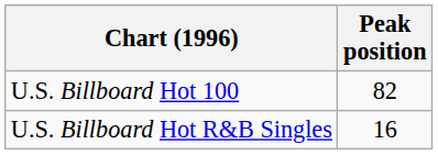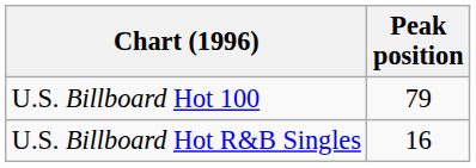U.S. Billboard Hot 100 | Peak position: 82 -> 79
